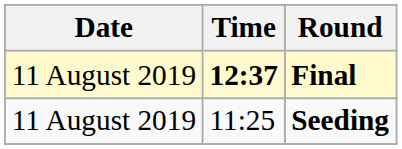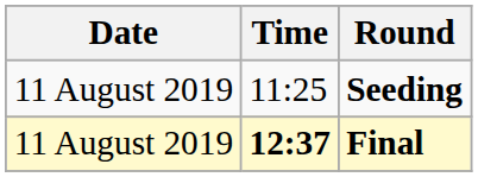rows swapped: Seeding <-> Final
